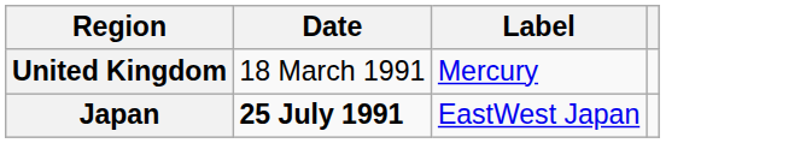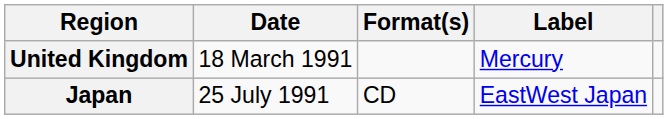+ column: Format(s) | CD
Japan | Date: bold -> normal
